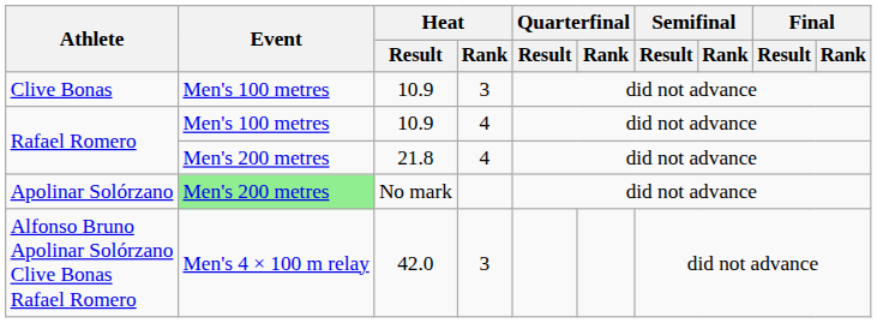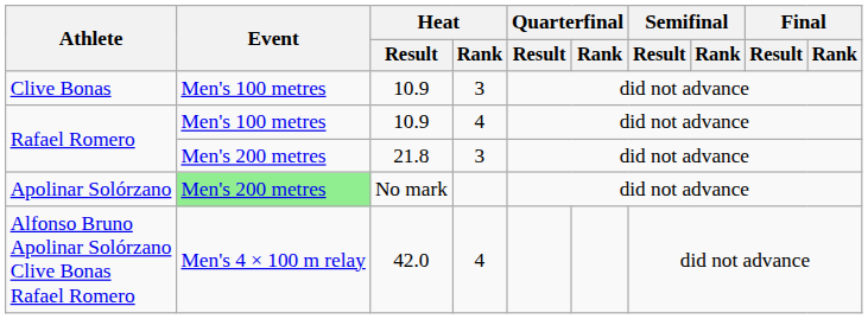Rafael Romero / 21.8 | Heat / Rank: 4 -> 3
Alfonso Bruno Apolinar Solórzano Clive Bonas Rafael Romero | Heat / Rank: 3 -> 4
